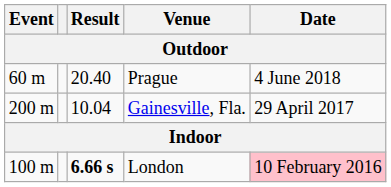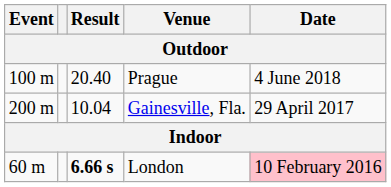Prague | Event: 60 m -> 100 m
London | Event: 100 m -> 60 m
